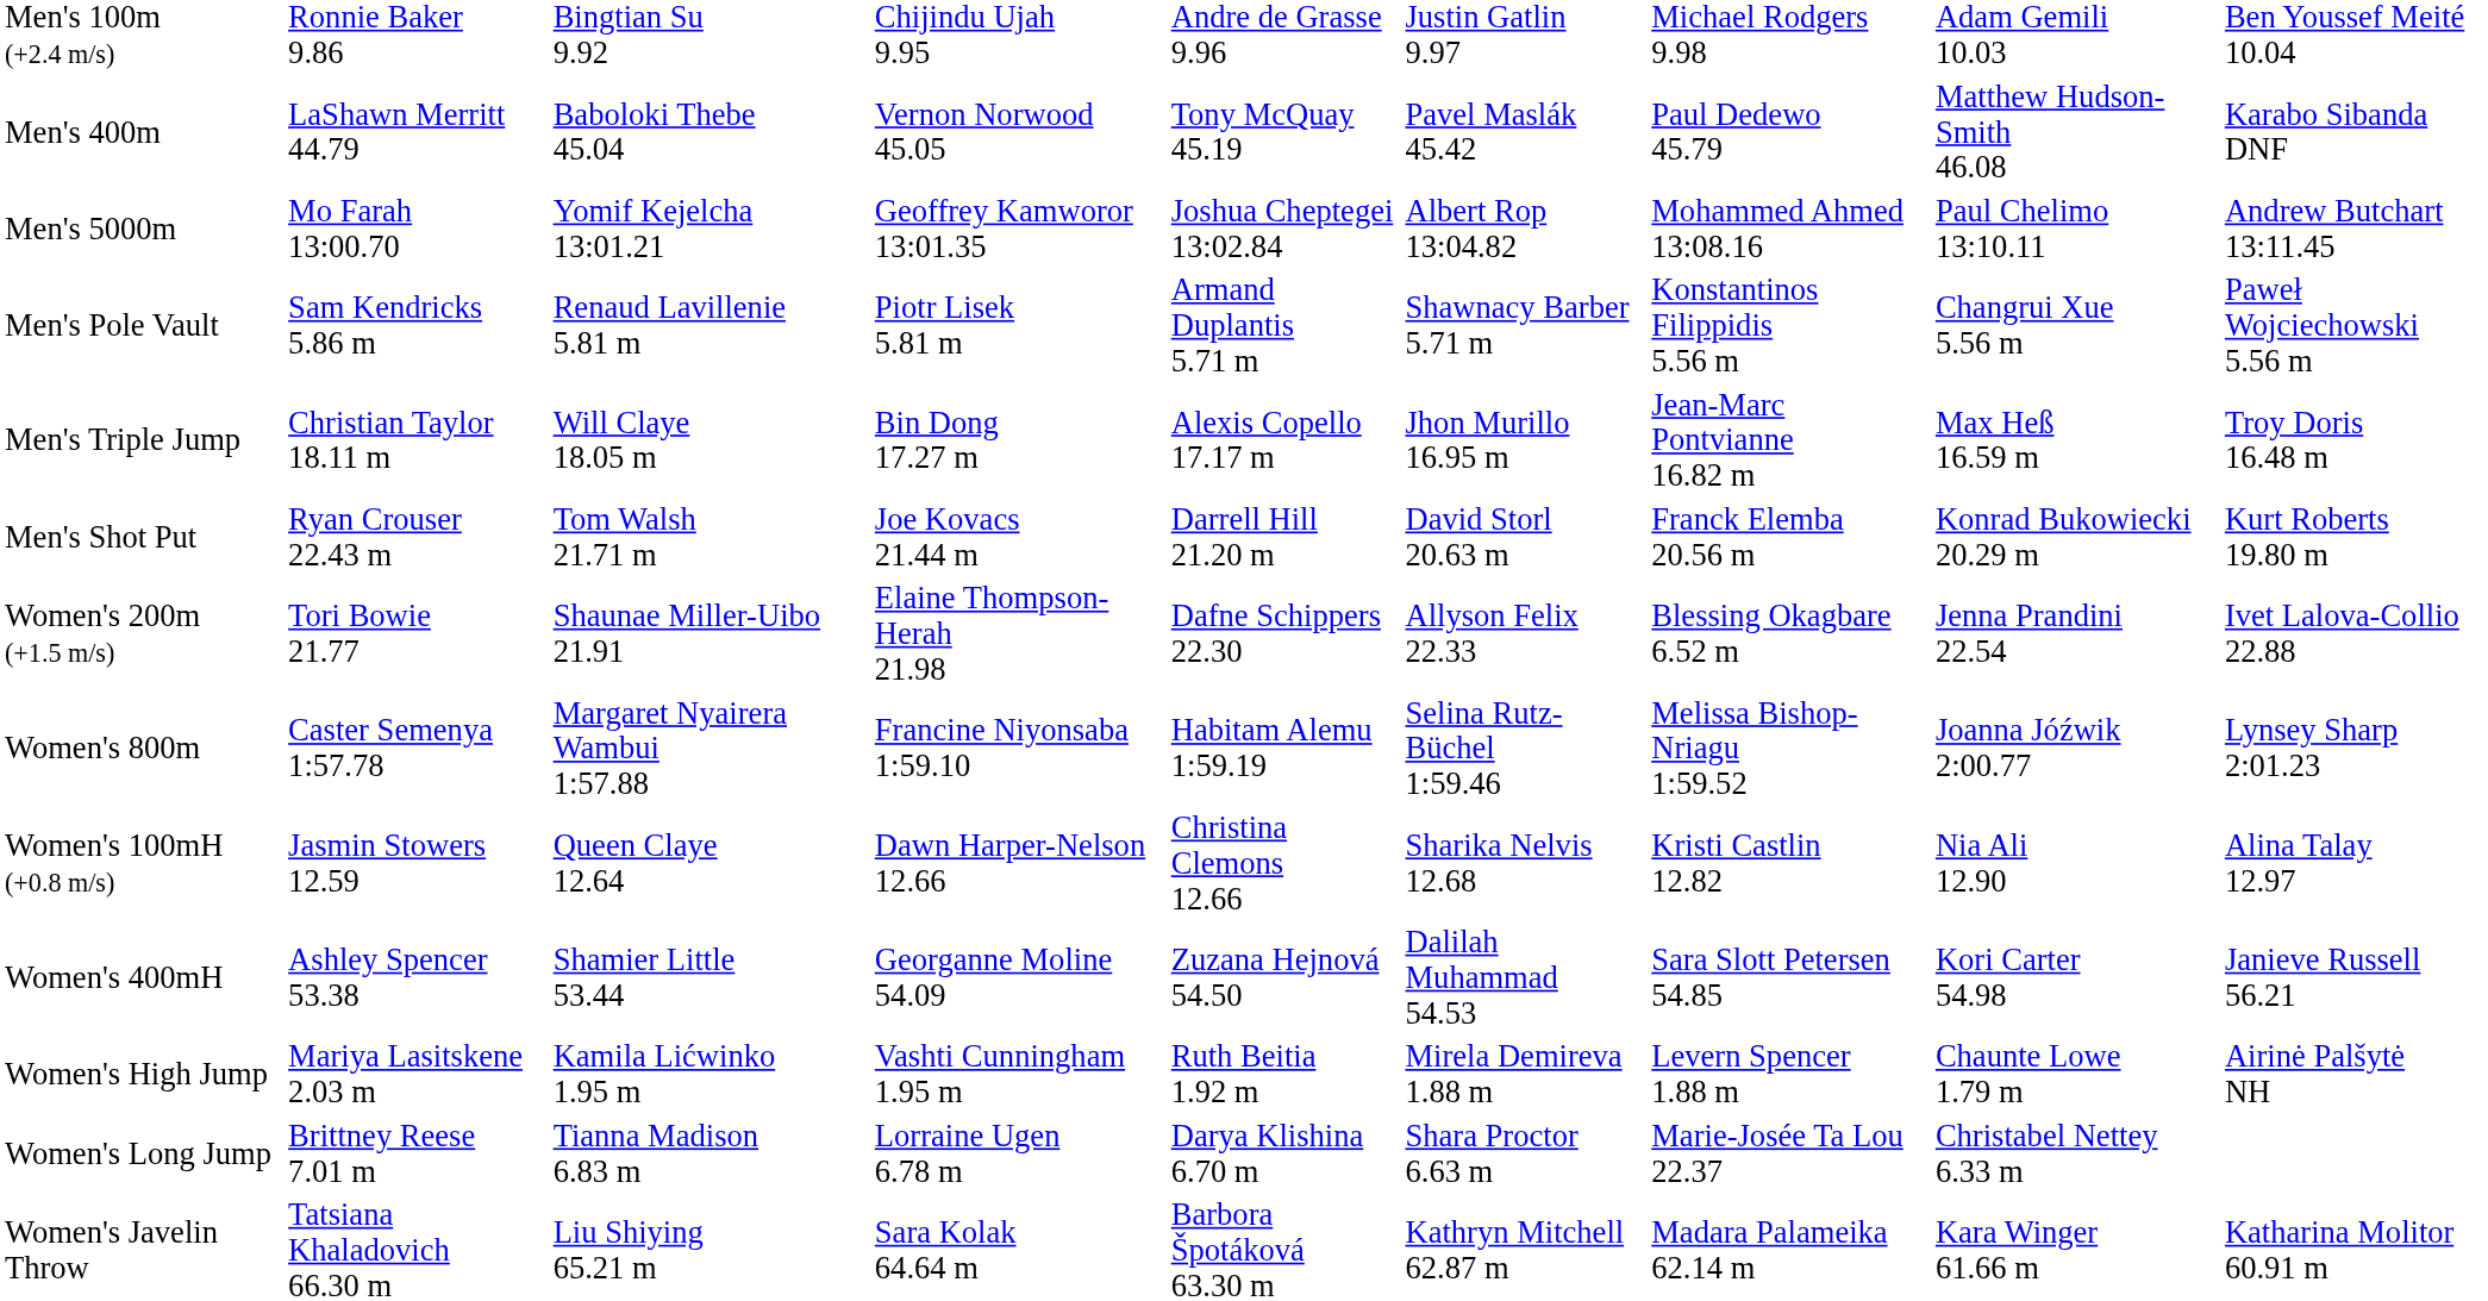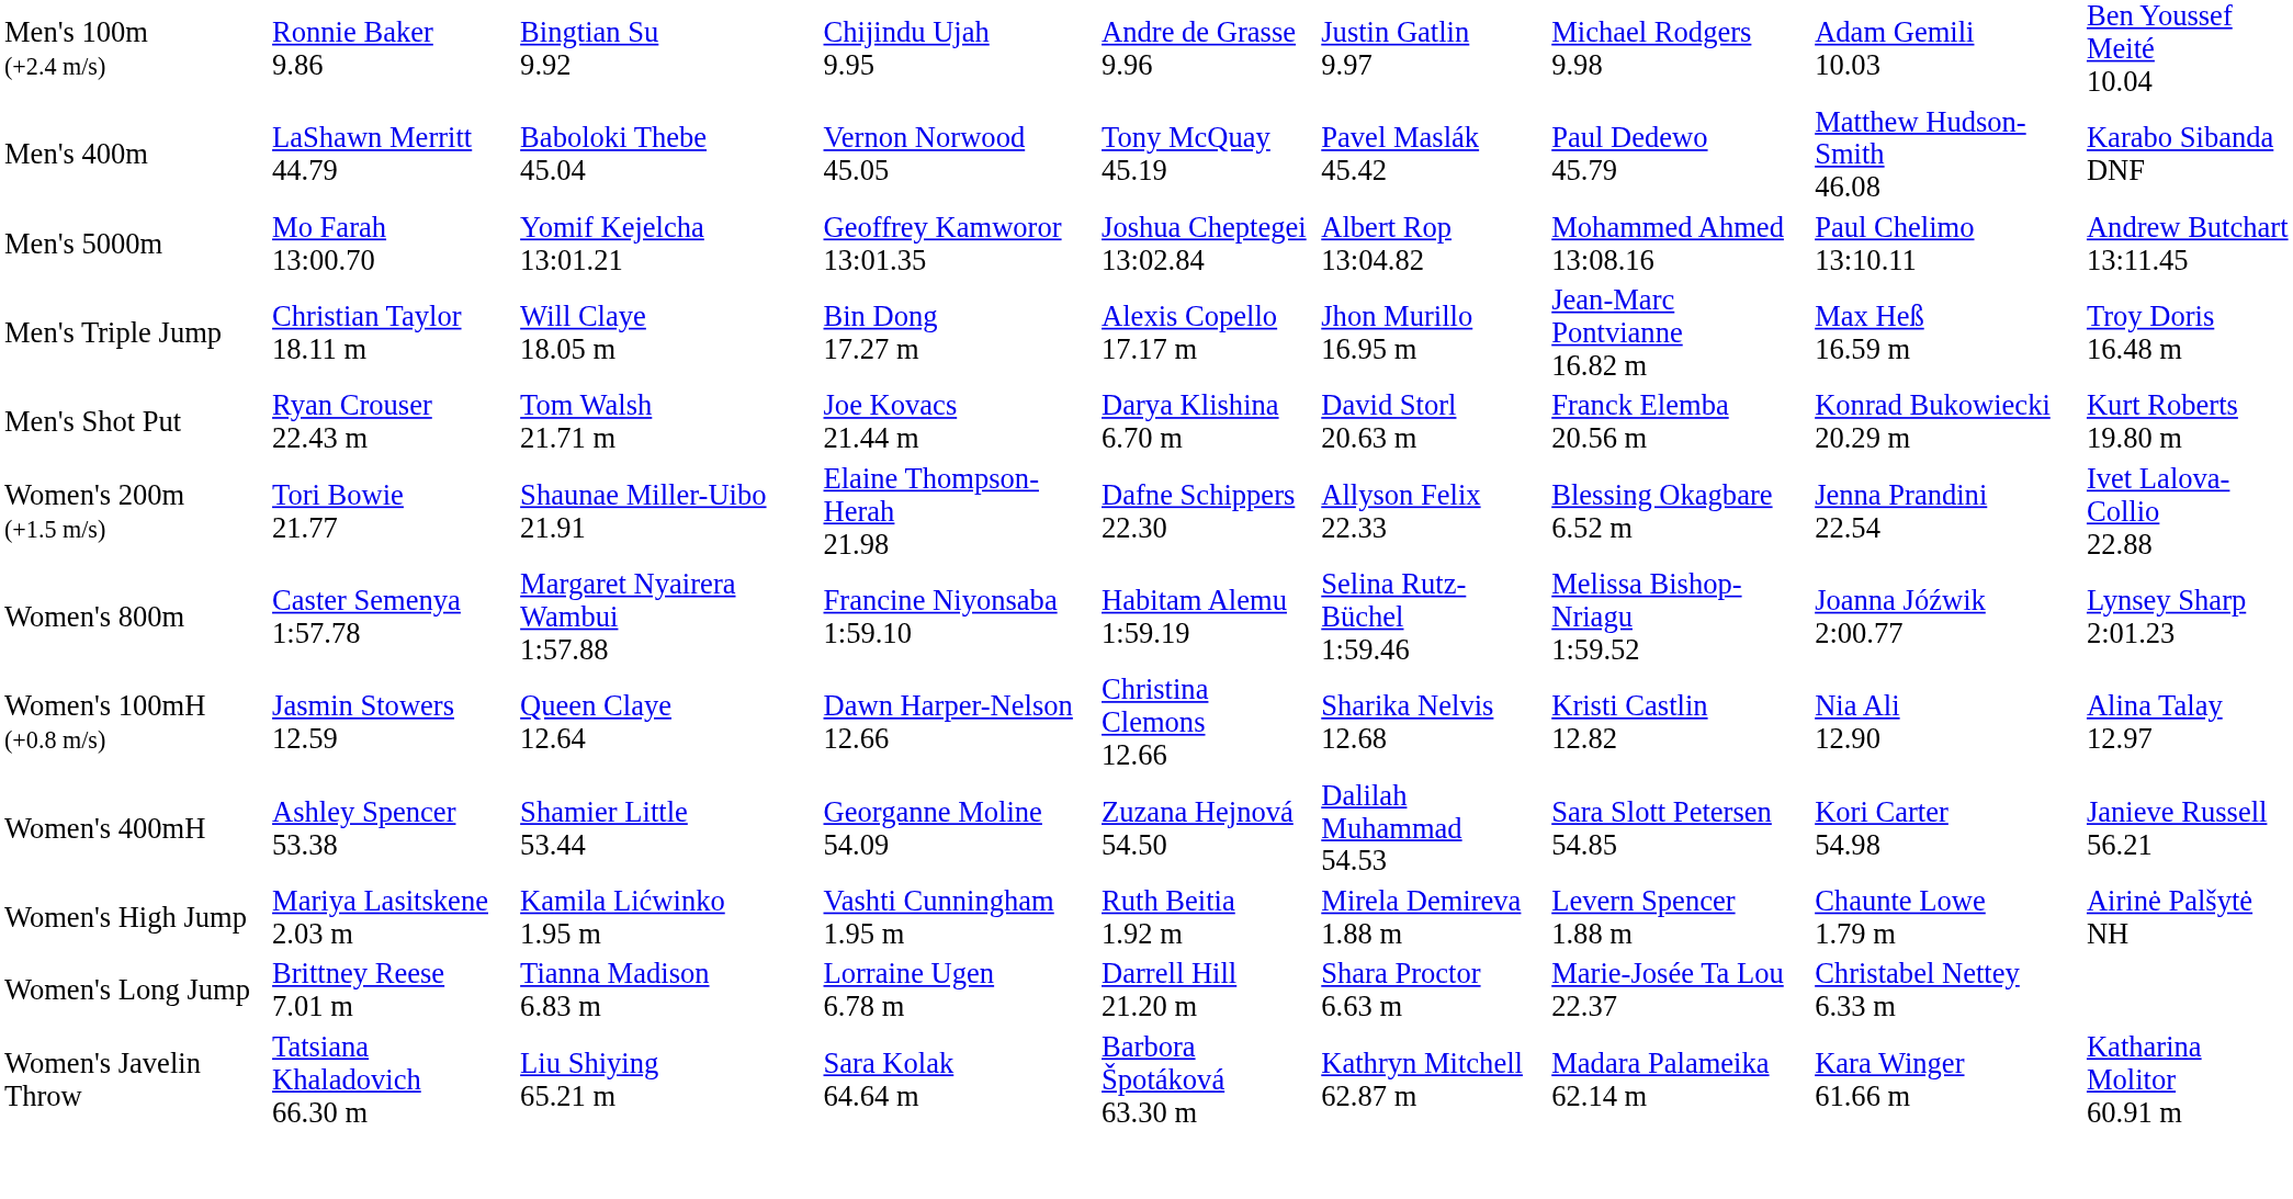- row: Men's Pole Vault | Sam Kendricks 5.86 m | Renaud Lavillenie 5.81 m | Piotr Lisek 5.81 m | Armand Duplantis 5.71 m | Shawnacy Barber 5.71 m | Konstantinos Filippidis 5.56 m | Changrui Xue 5.56 m | Paweł Wojciechowski 5.56 m
Men's Shot Put | column 5: Darrell Hill 21.20 m -> Darya Klishina 6.70 m
Women's Long Jump | column 5: Darya Klishina 6.70 m -> Darrell Hill 21.20 m
